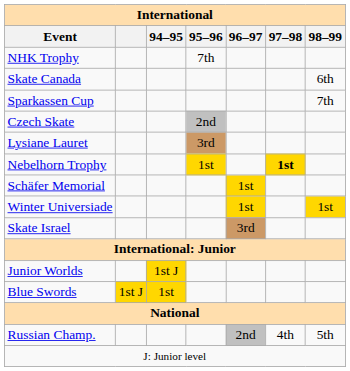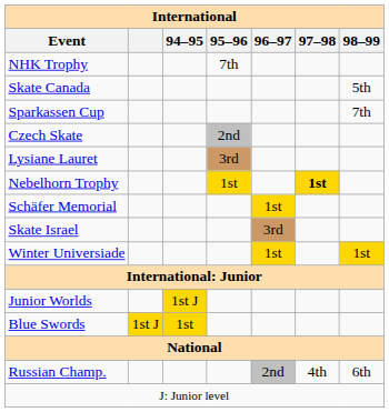Skate Canada | 98–99: 6th -> 5th
rows swapped: Skate Israel <-> Winter Universiade
Russian Champ. | 98–99: 5th -> 6th
